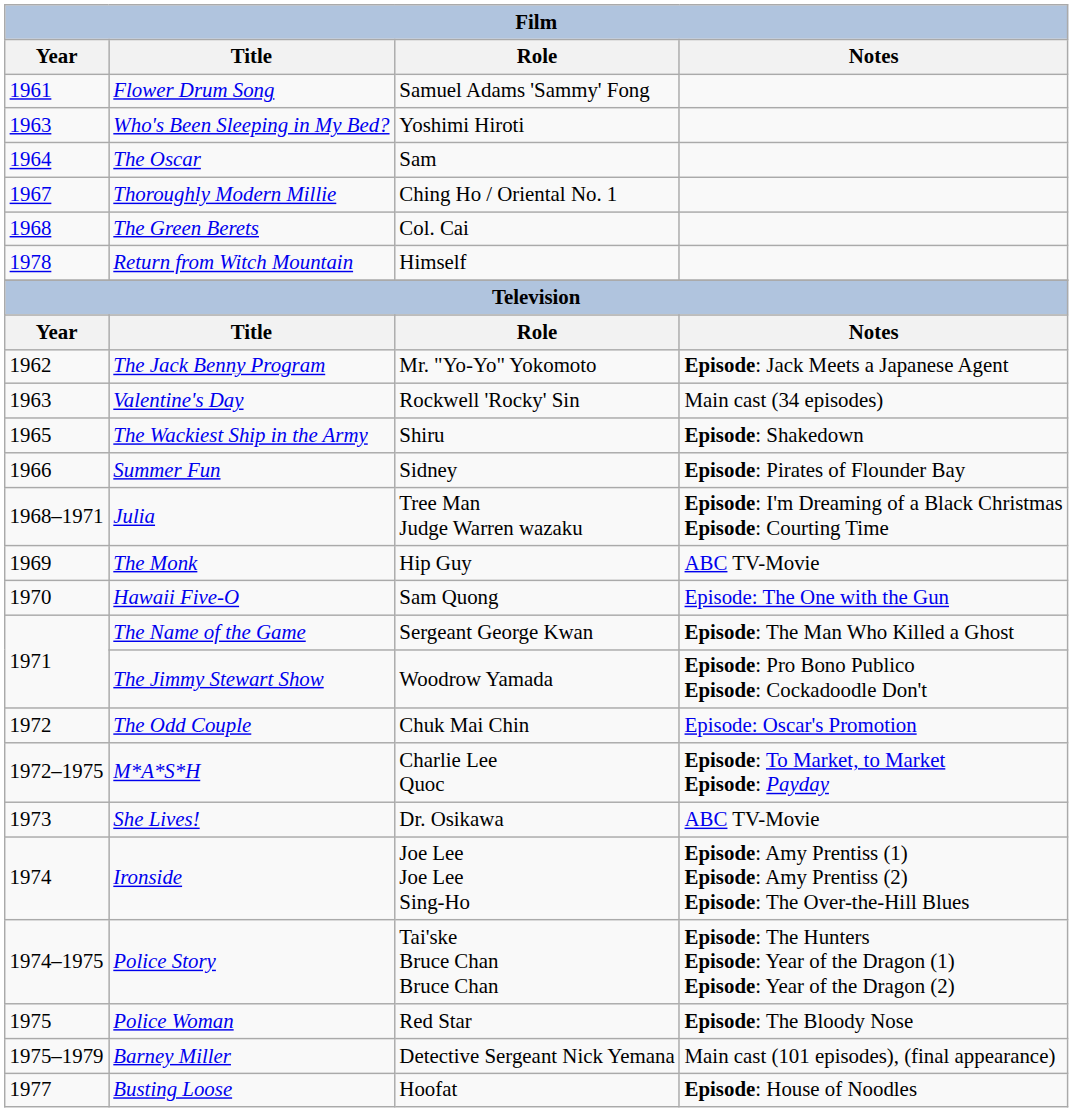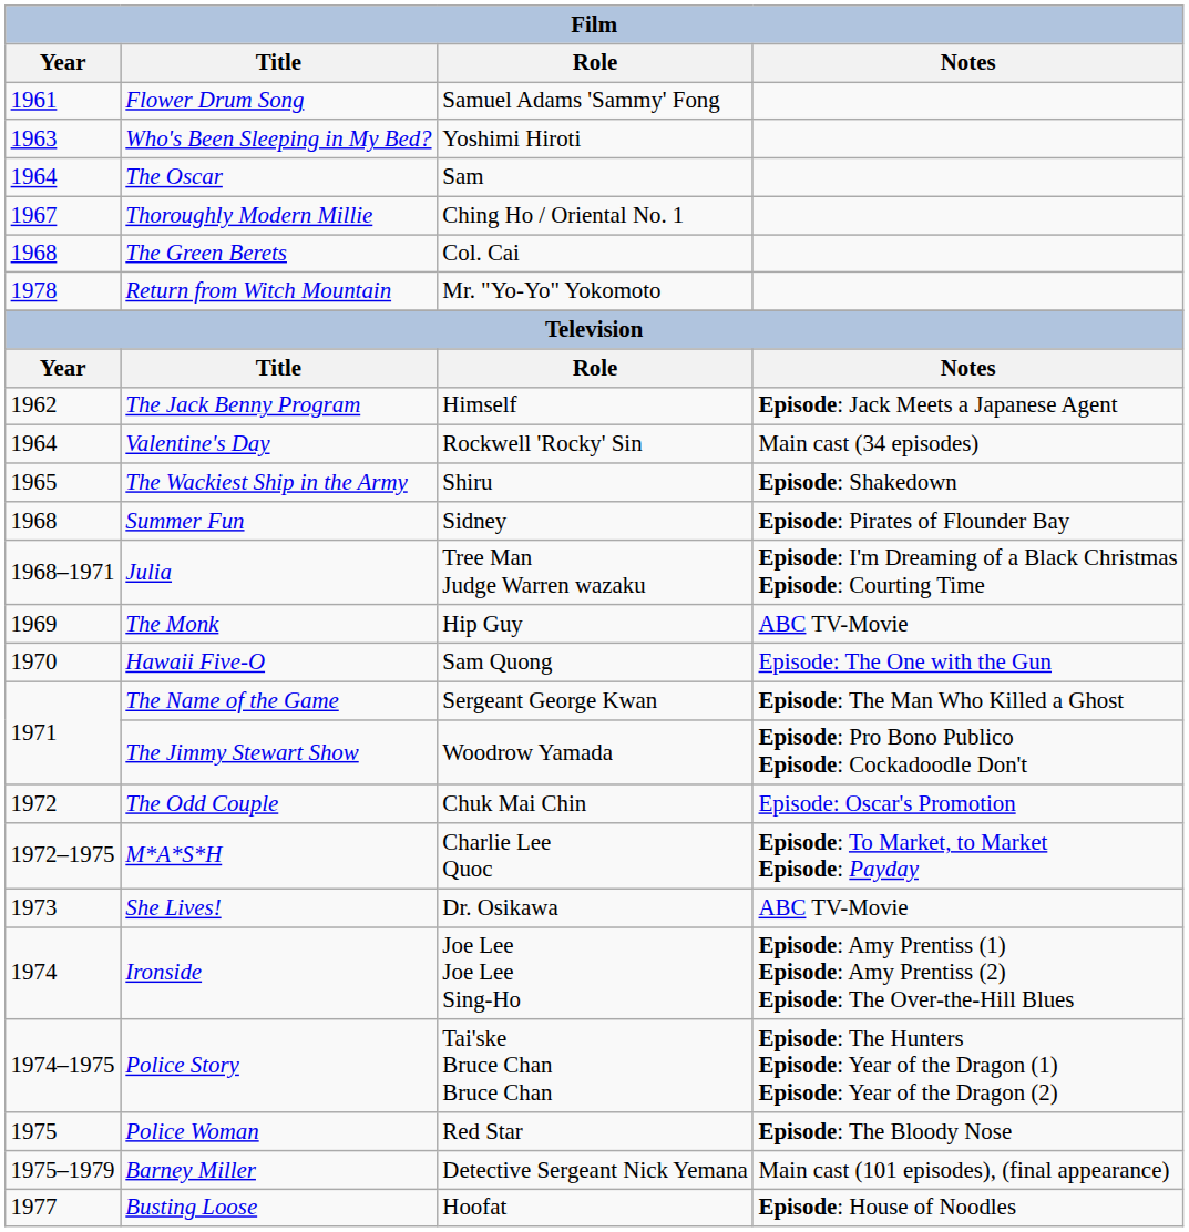Return from Witch Mountain | Role: Himself -> Mr. "Yo-Yo" Yokomoto
The Jack Benny Program | Role: Mr. "Yo-Yo" Yokomoto -> Himself
Valentine's Day | Year: 1963 -> 1964
Summer Fun | Year: 1966 -> 1968
